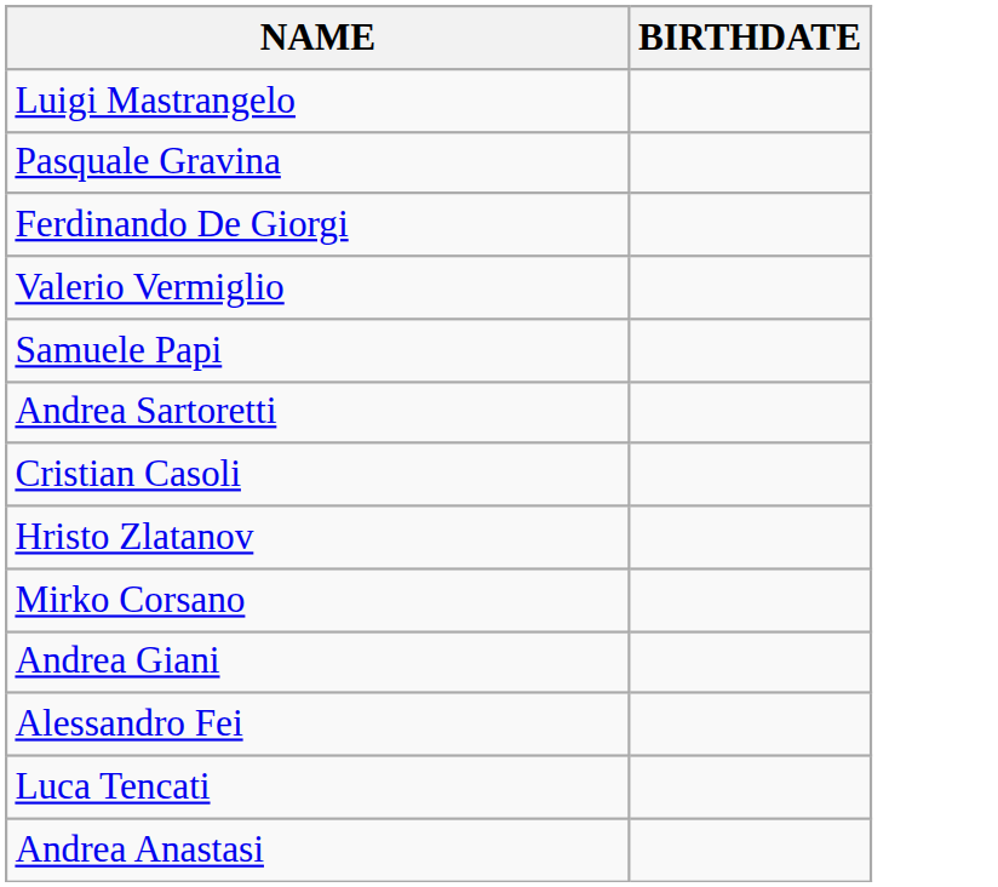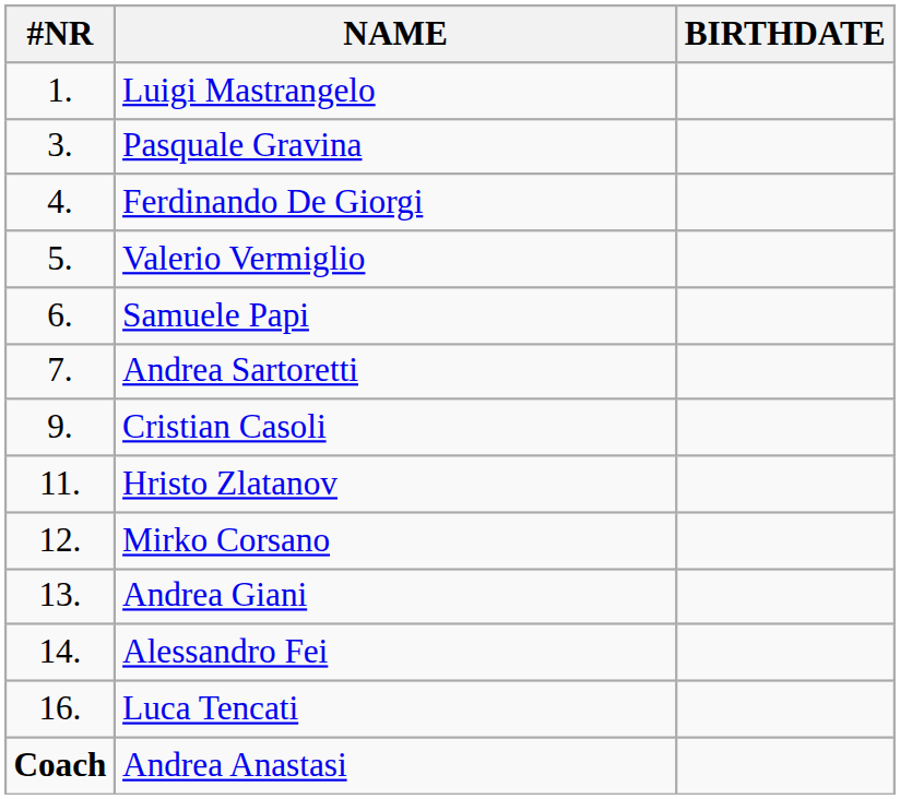+ column: #NR | 1. | 3. | 4. | 5. | 6. | 7. | 9. | 11. | 12. | 13. | 14. | 16. | Coach
